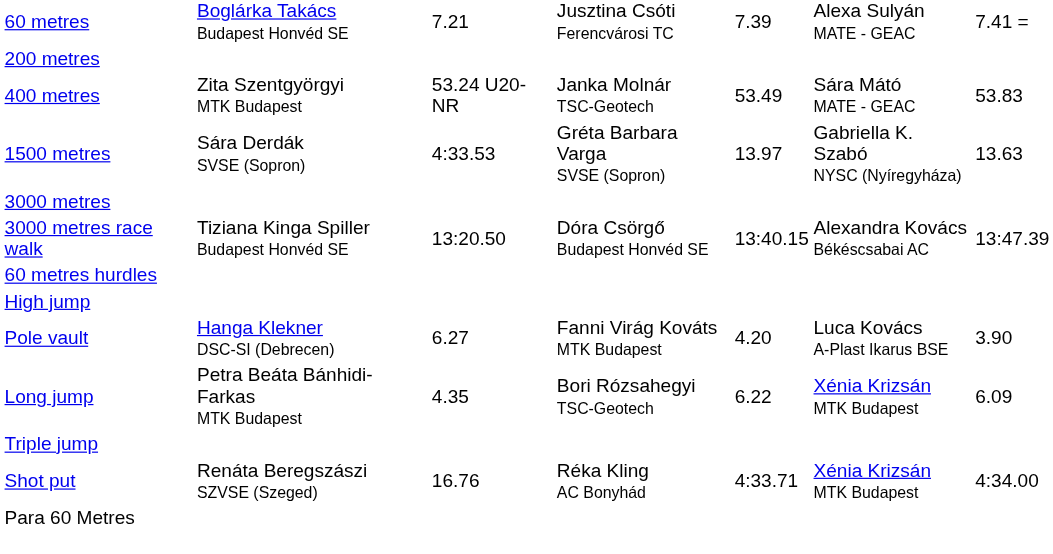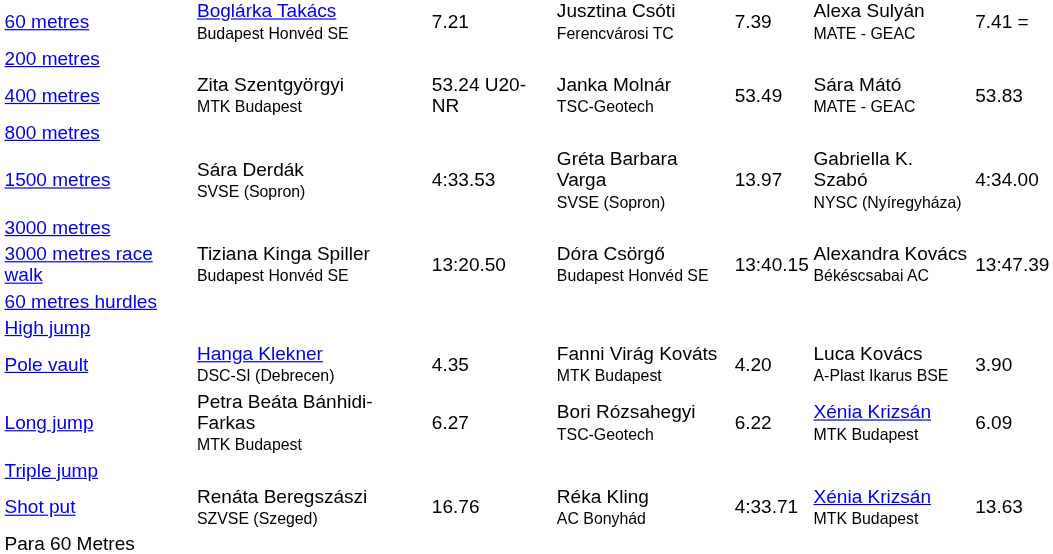+ row: 800 metres
1500 metres | column 7: 13.63 -> 4:34.00
Pole vault | column 3: 6.27 -> 4.35
Long jump | column 3: 4.35 -> 6.27
Shot put | column 7: 4:34.00 -> 13.63
